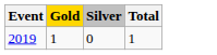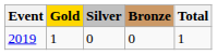+ column: Bronze | 0
